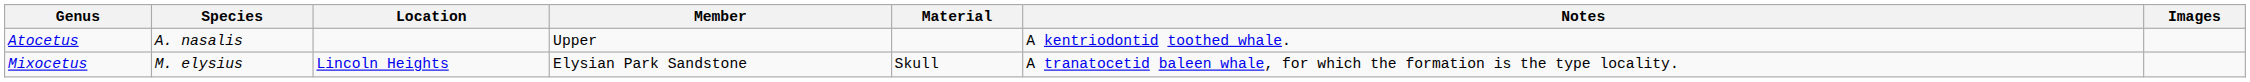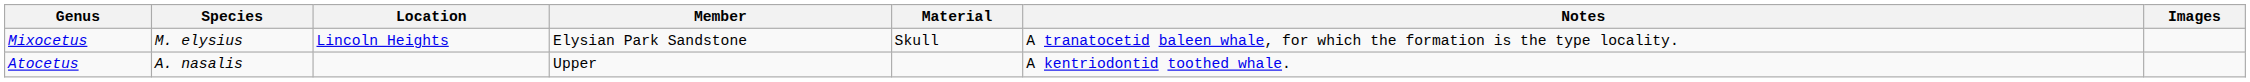rows swapped: Atocetus <-> Mixocetus
